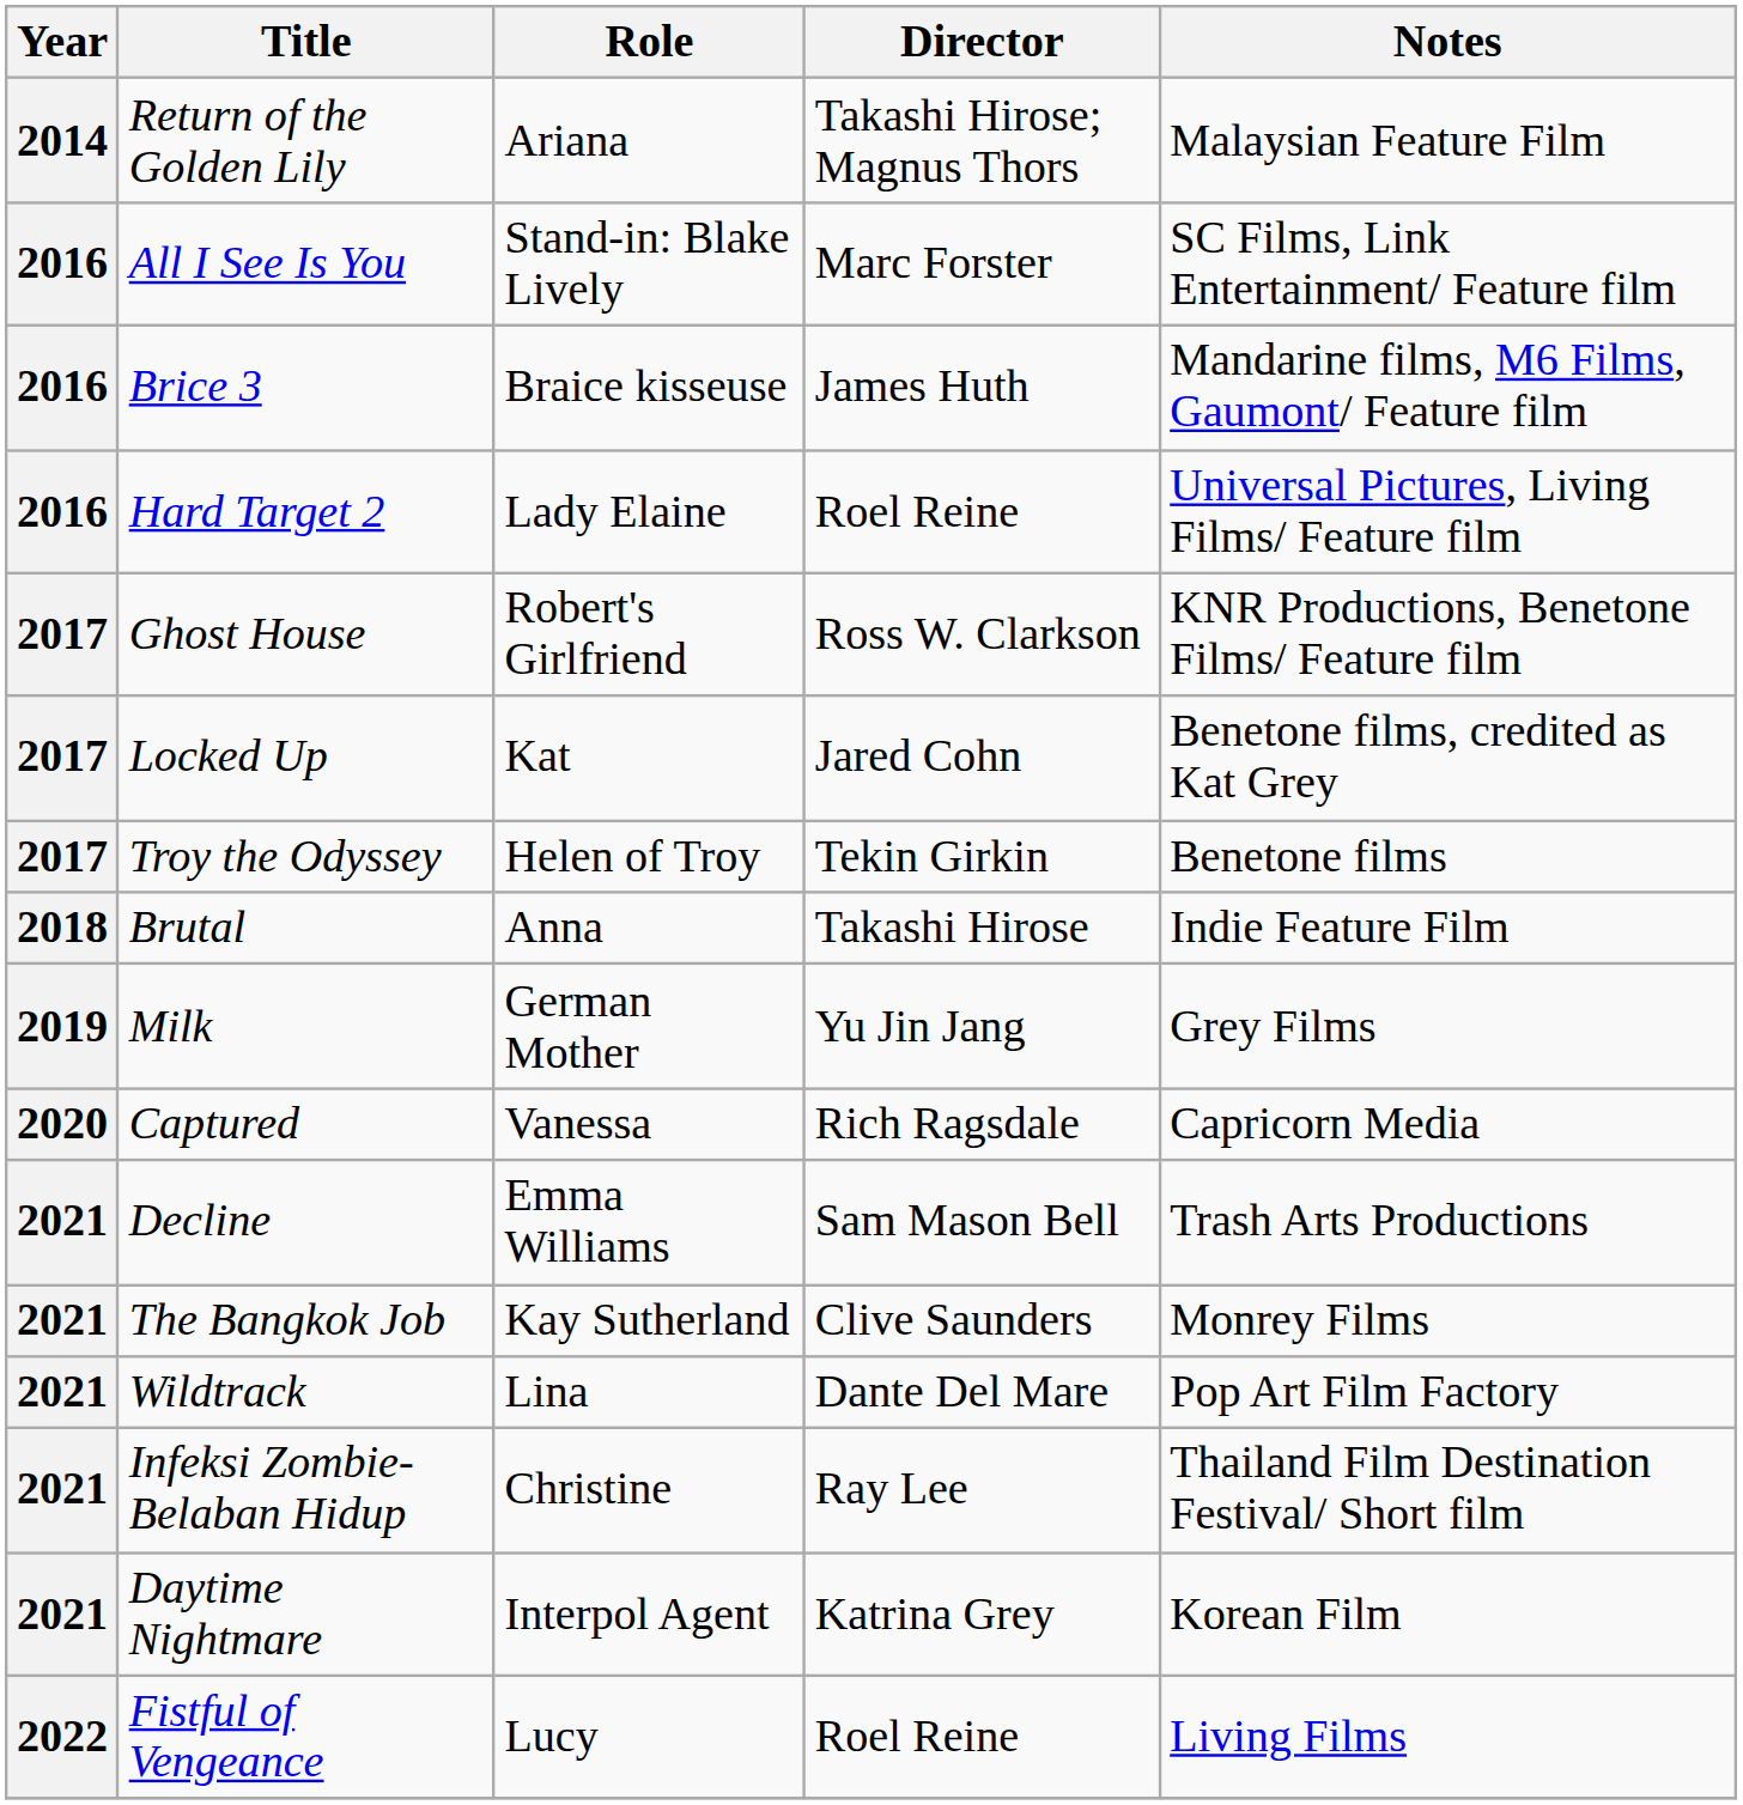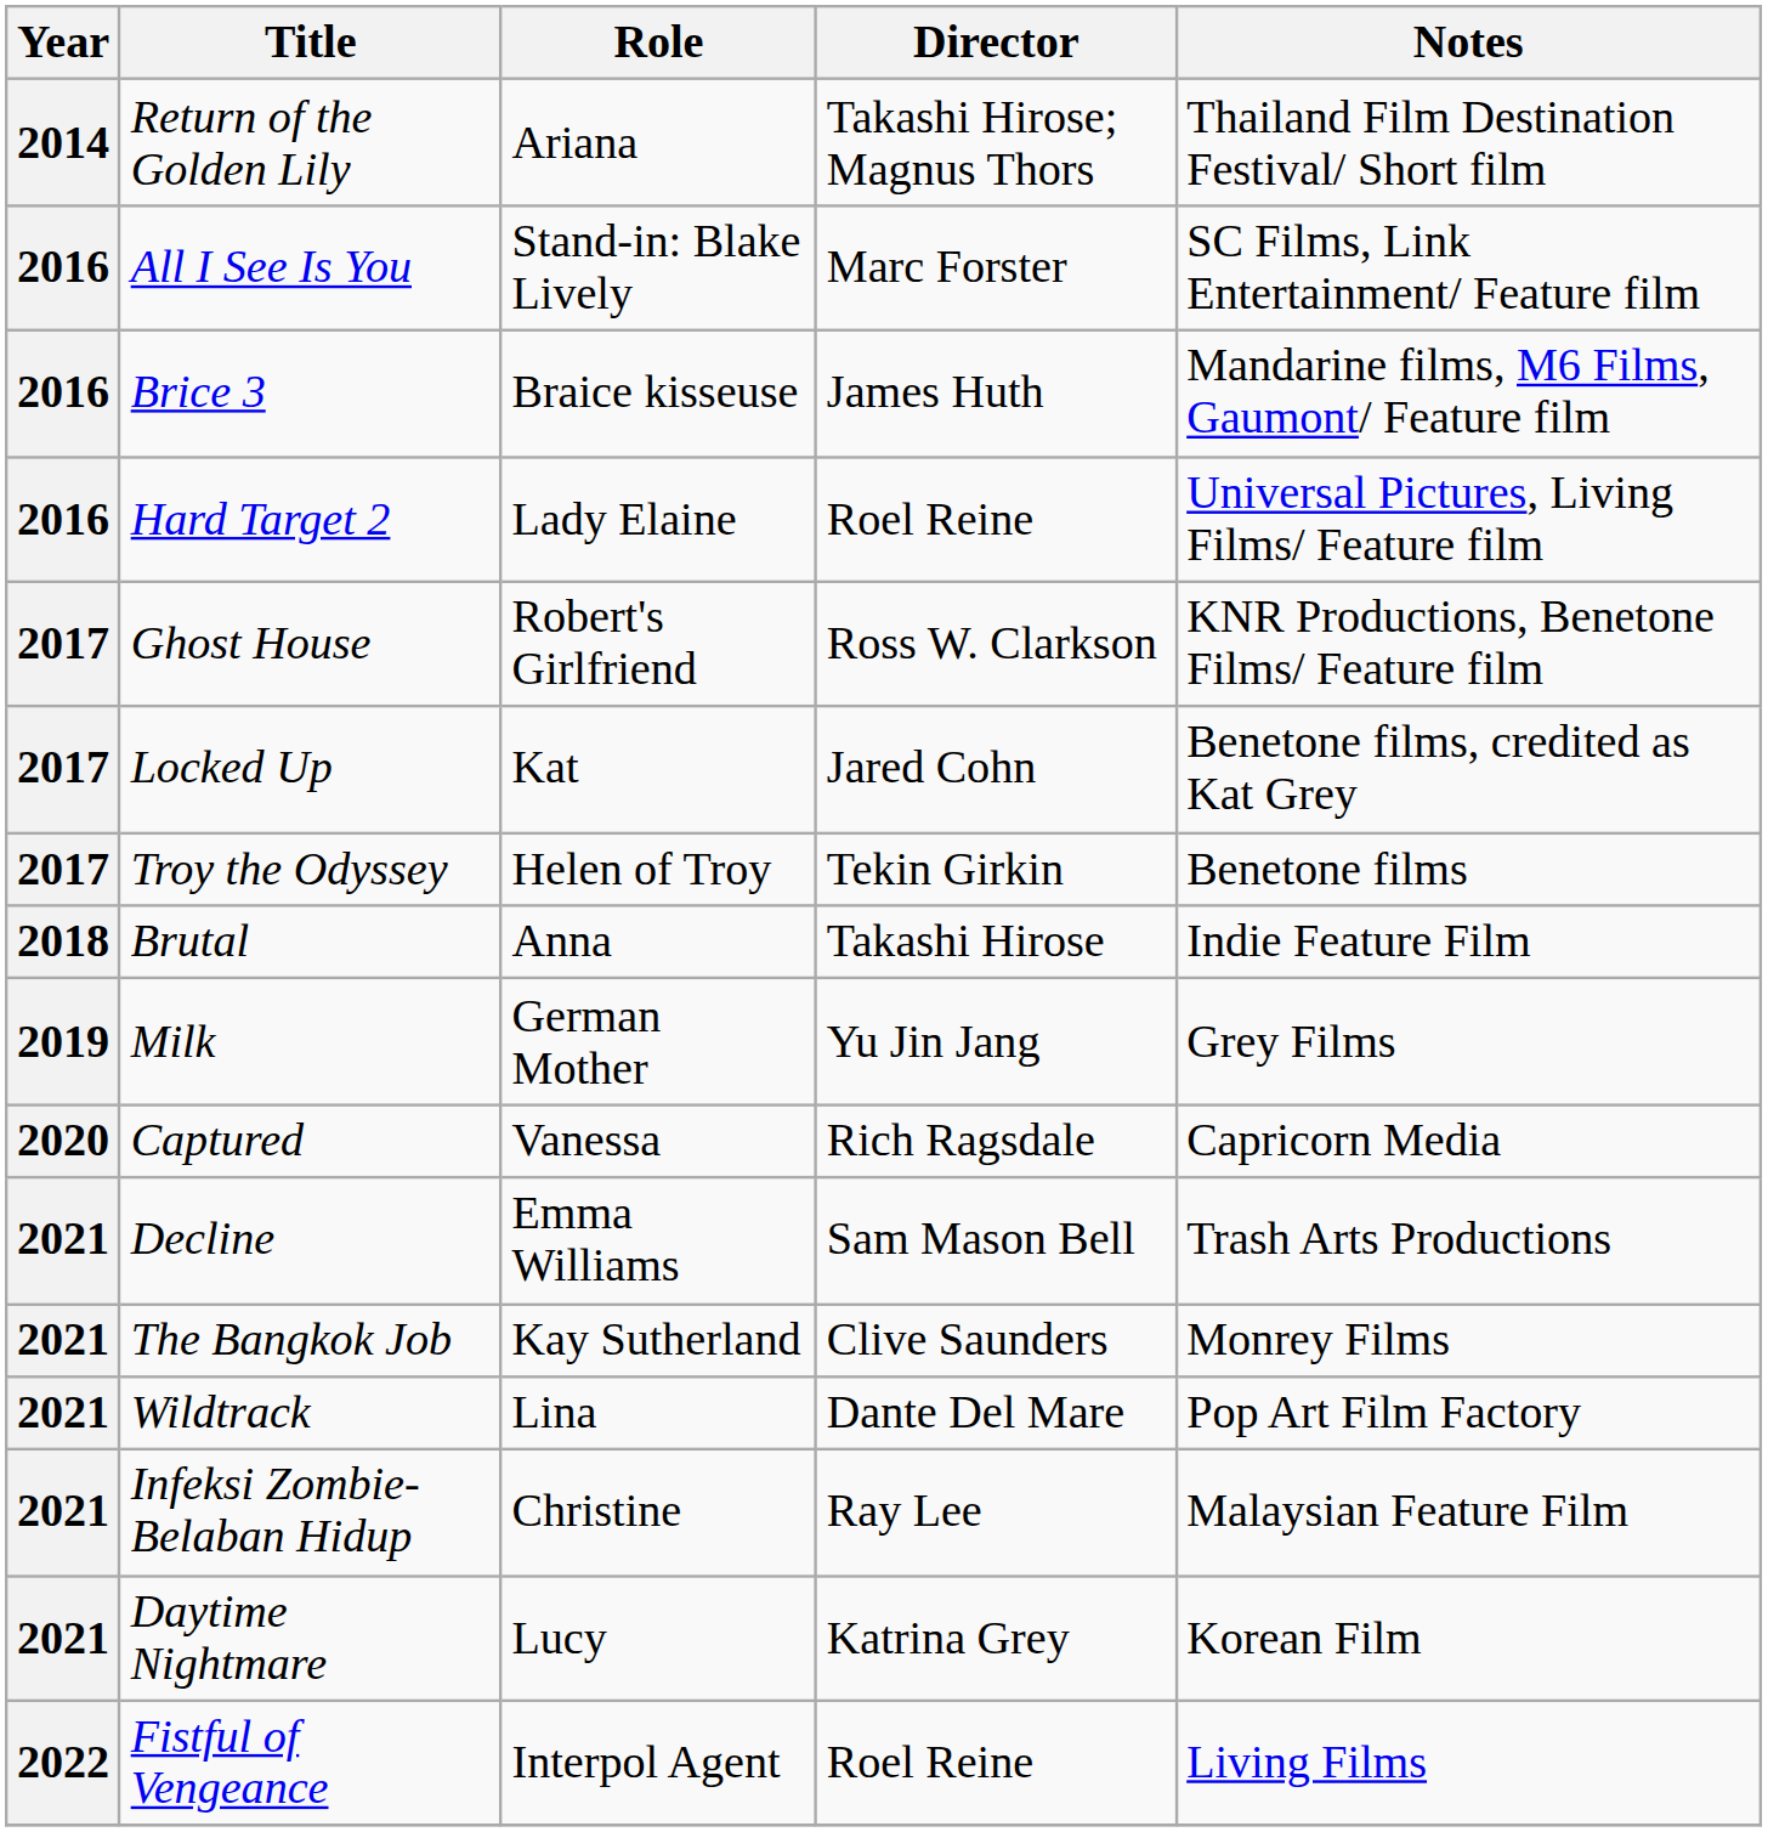Return of the Golden Lily | Notes: Malaysian Feature Film -> Thailand Film Destination Festival/ Short film
Infeksi Zombie- Belaban Hidup | Notes: Thailand Film Destination Festival/ Short film -> Malaysian Feature Film
Daytime Nightmare | Role: Interpol Agent -> Lucy
Fistful of Vengeance | Role: Lucy -> Interpol Agent
